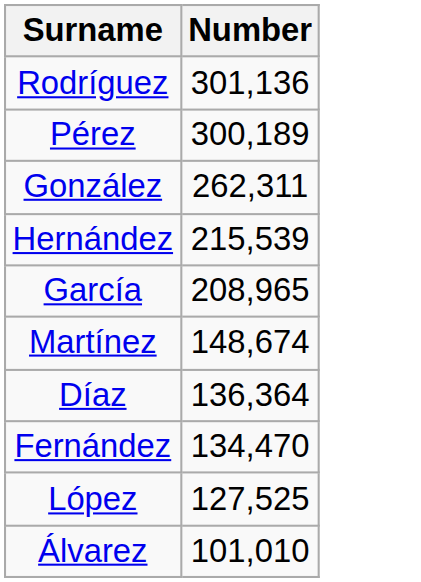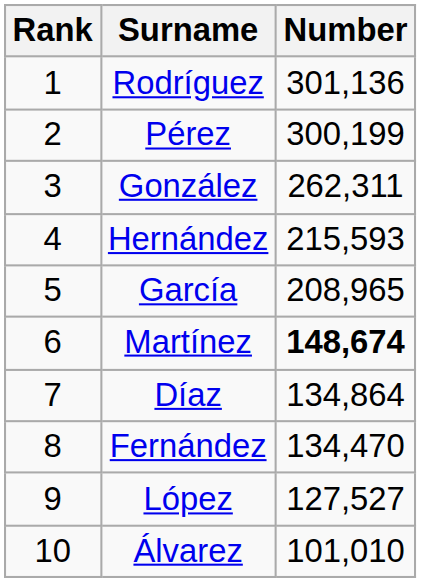+ column: Rank | 1 | 2 | 3 | 4 | 5 | 6 | 7 | 8 | 9 | 10
Pérez | Number: 300,189 -> 300,199
Hernández | Number: 215,539 -> 215,593
Martínez | Number: normal -> bold
Díaz | Number: 136,364 -> 134,864
López | Number: 127,525 -> 127,527
